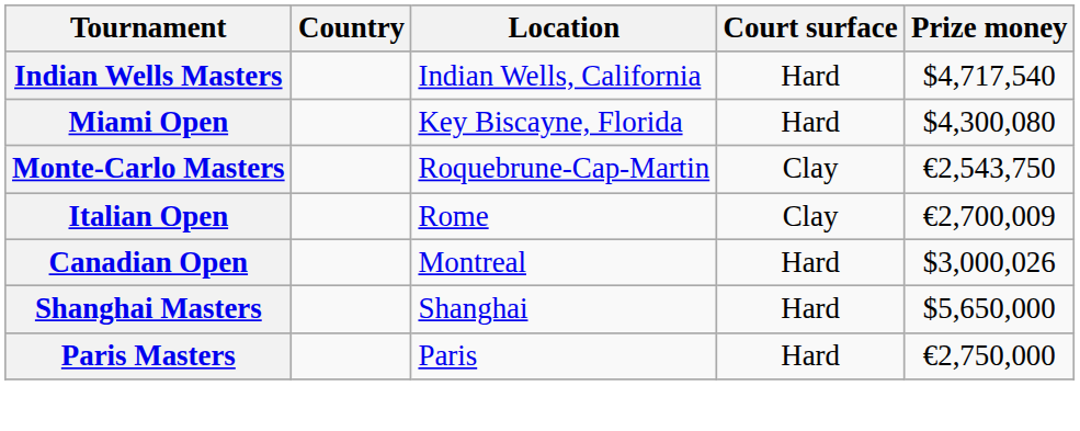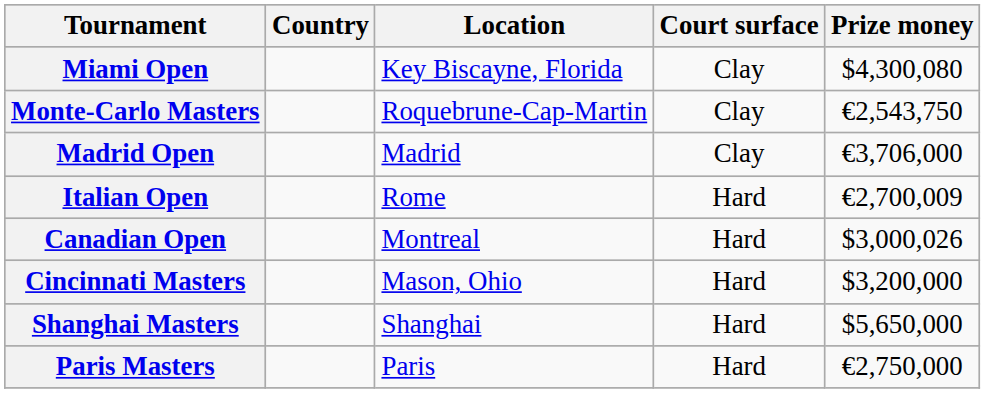- row: Indian Wells Masters | Indian Wells, California | Hard | $4,717,540
Miami Open | Court surface: Hard -> Clay
+ row: Madrid Open | Madrid | Clay | €3,706,000
Italian Open | Court surface: Clay -> Hard
+ row: Cincinnati Masters | Mason, Ohio | Hard | $3,200,000
